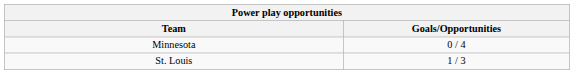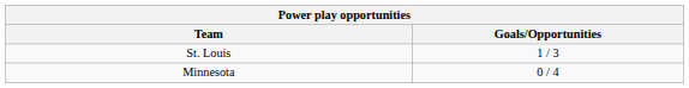rows swapped: St. Louis <-> Minnesota
